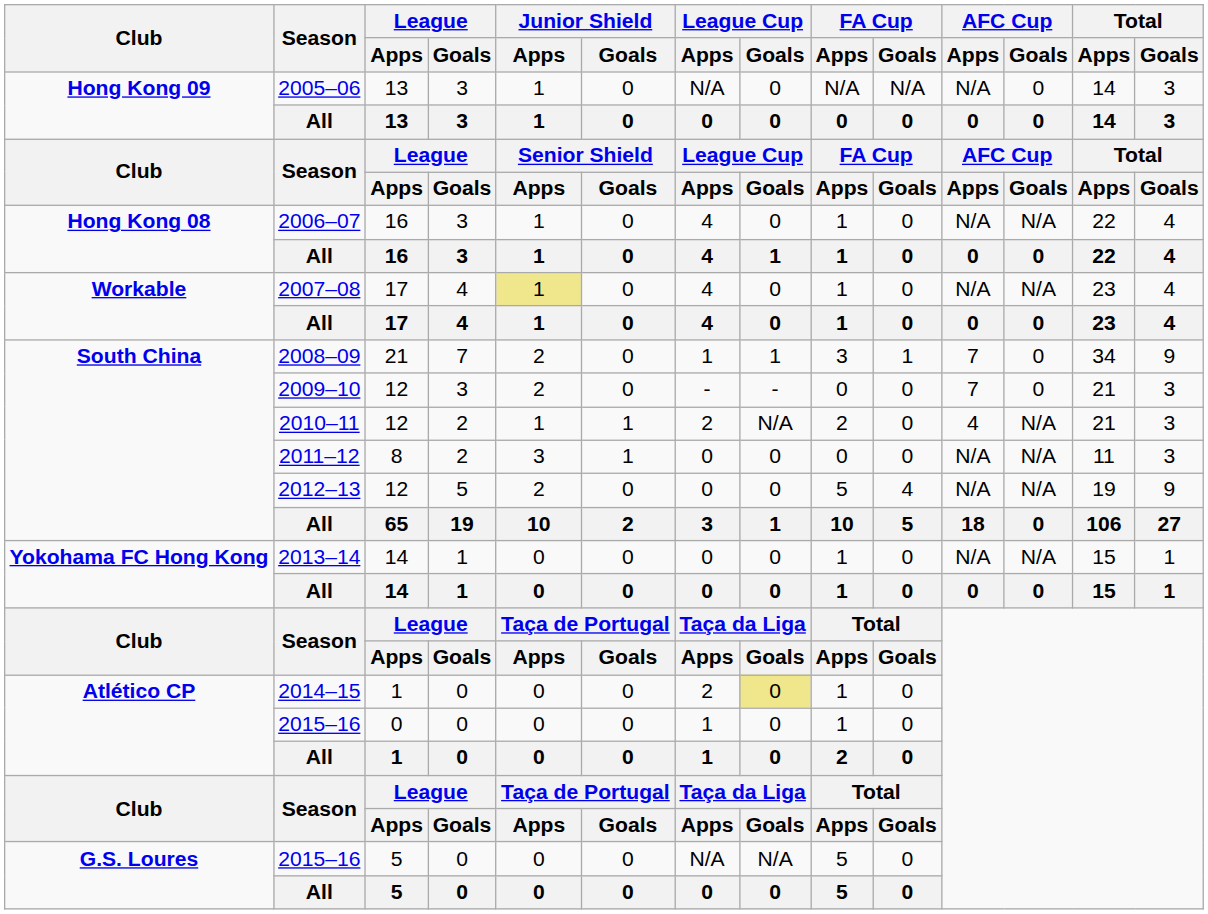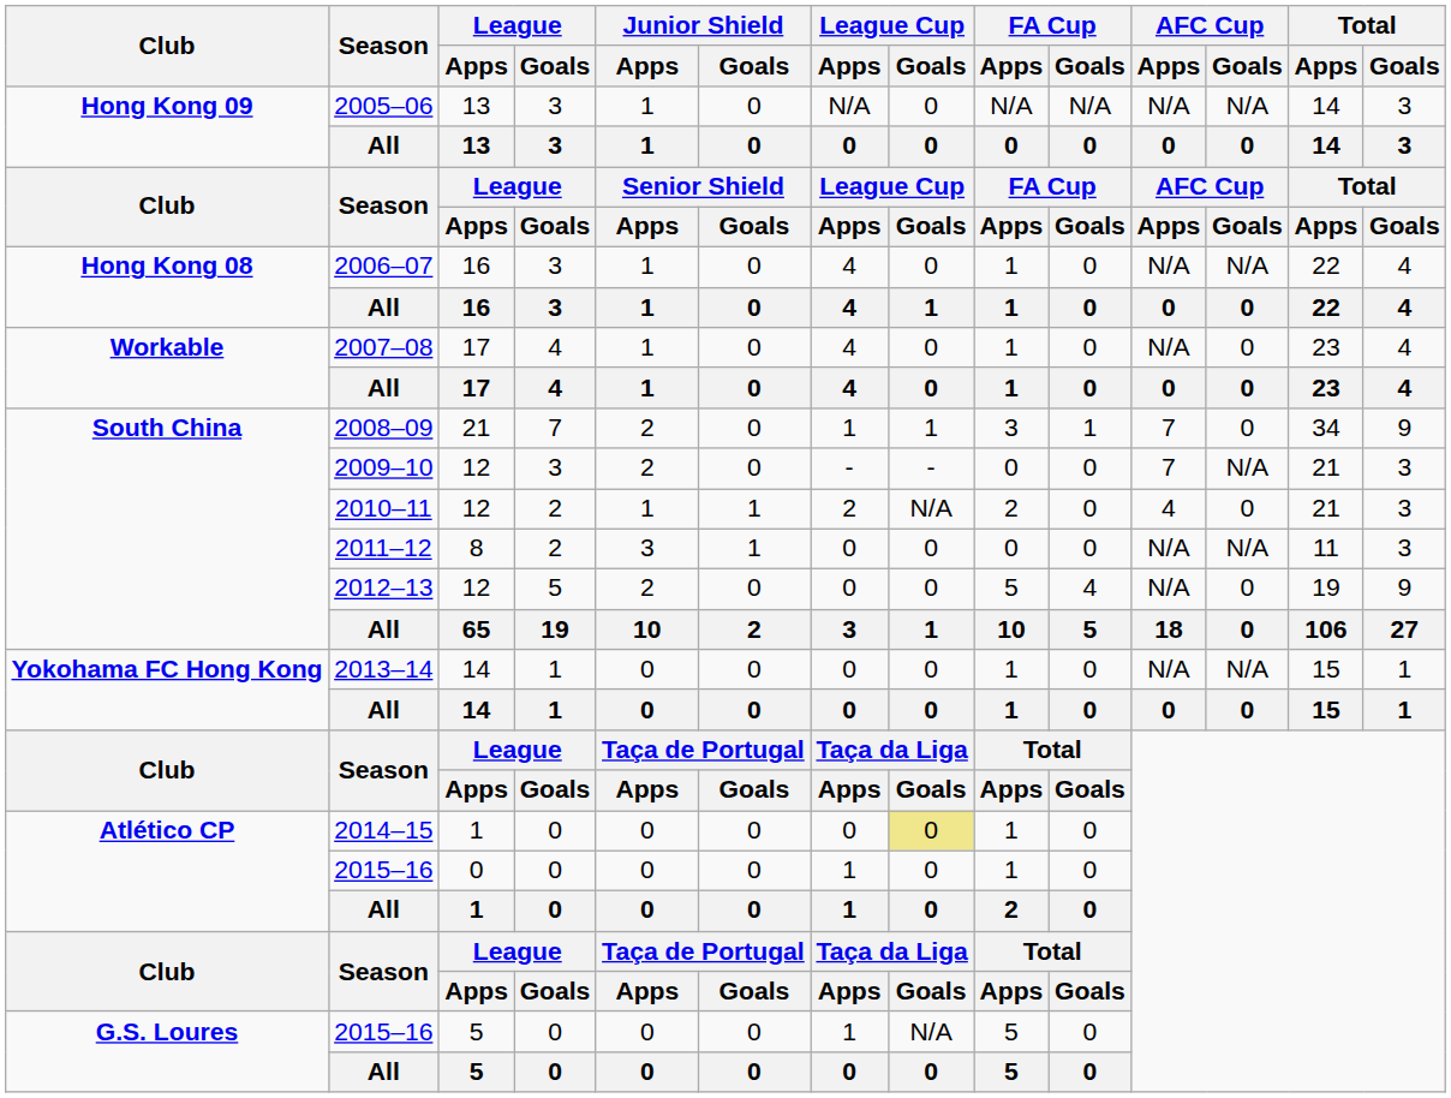2005–06 | AFC Cup / Goals: 0 -> N/A
2007–08 | Junior Shield / Apps: khaki background -> no background
2007–08 | AFC Cup / Goals: N/A -> 0
2009–10 | AFC Cup / Goals: 0 -> N/A
2010–11 | AFC Cup / Goals: N/A -> 0
2012–13 | AFC Cup / Goals: N/A -> 0
2014–15 | League Cup / Apps: 2 -> 0
2015–16 / 5 | League Cup / Apps: N/A -> 1
